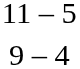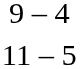rows swapped: 11 – 5 <-> 9 – 4
